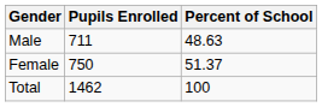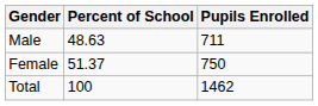columns swapped: Pupils Enrolled <-> Percent of School
